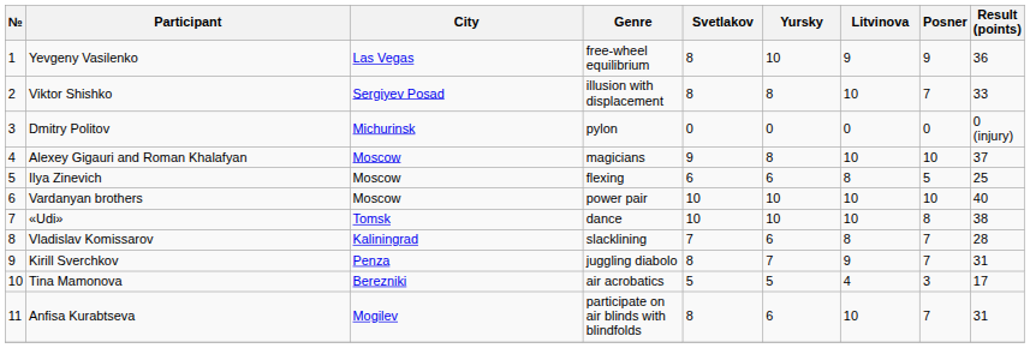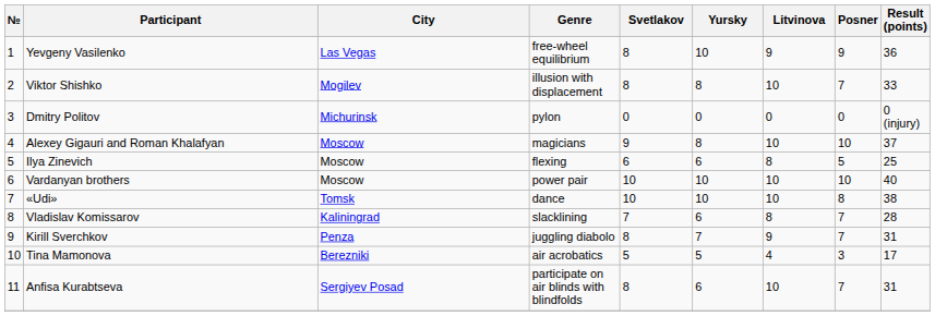Viktor Shishko | City: Sergiyev Posad -> Mogilev
Anfisa Kurabtseva | City: Mogilev -> Sergiyev Posad
